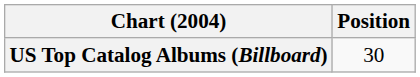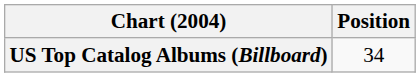US Top Catalog Albums (Billboard) | Position: 30 -> 34
